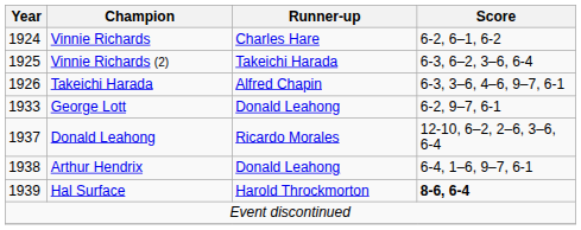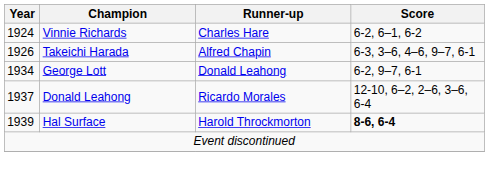- row: 1925 | Vinnie Richards (2) | Takeichi Harada | 6-3, 6–2, 3–6, 6-4
George Lott | Year: 1933 -> 1934
- row: 1938 | Arthur Hendrix | Donald Leahong | 6-4, 1–6, 9–7, 6-1
